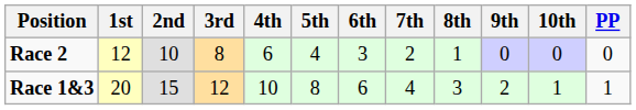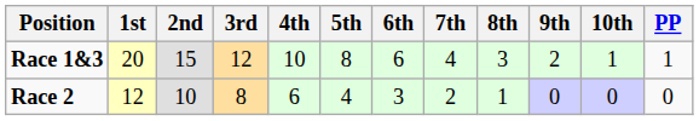rows swapped: Race 1&3 <-> Race 2
